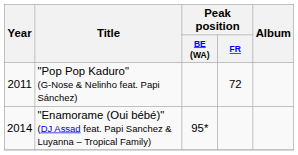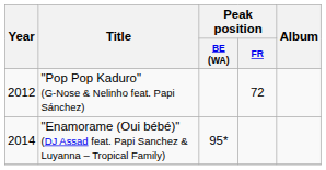"Pop Pop Kaduro" (G-Nose & Nelinho feat. Papi Sánchez) | Year: 2011 -> 2012
